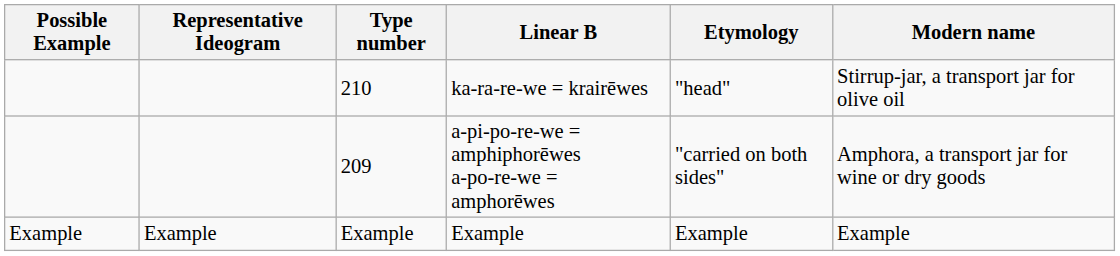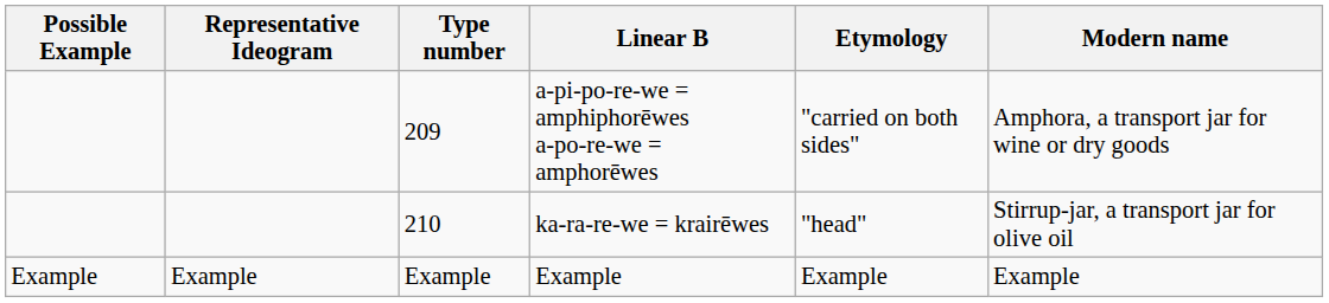rows swapped: a-pi-po-re-we = amphiphorēwes a-po-re-we = amphorēwes <-> ka-ra-re-we = krairēwes
